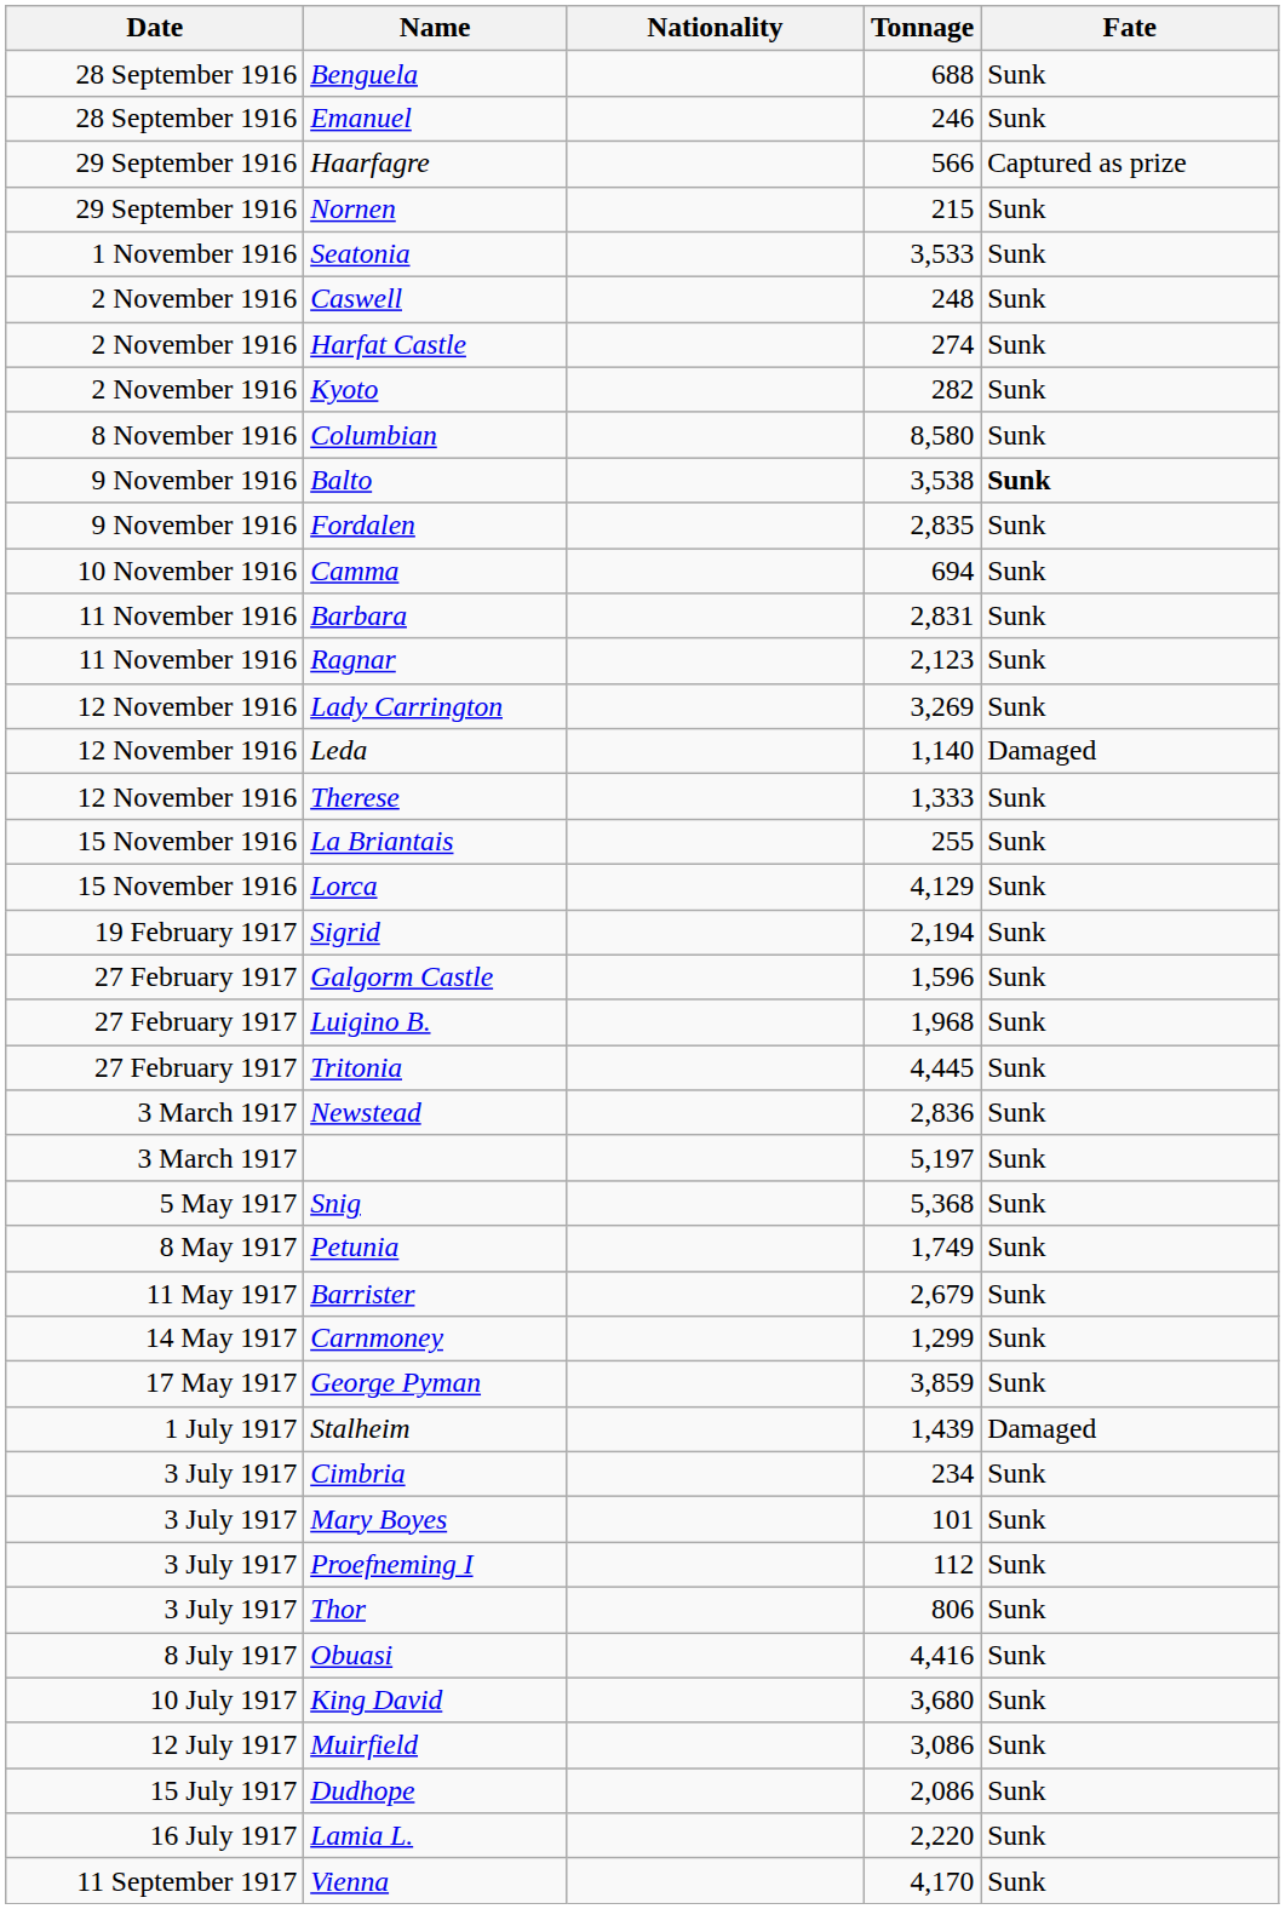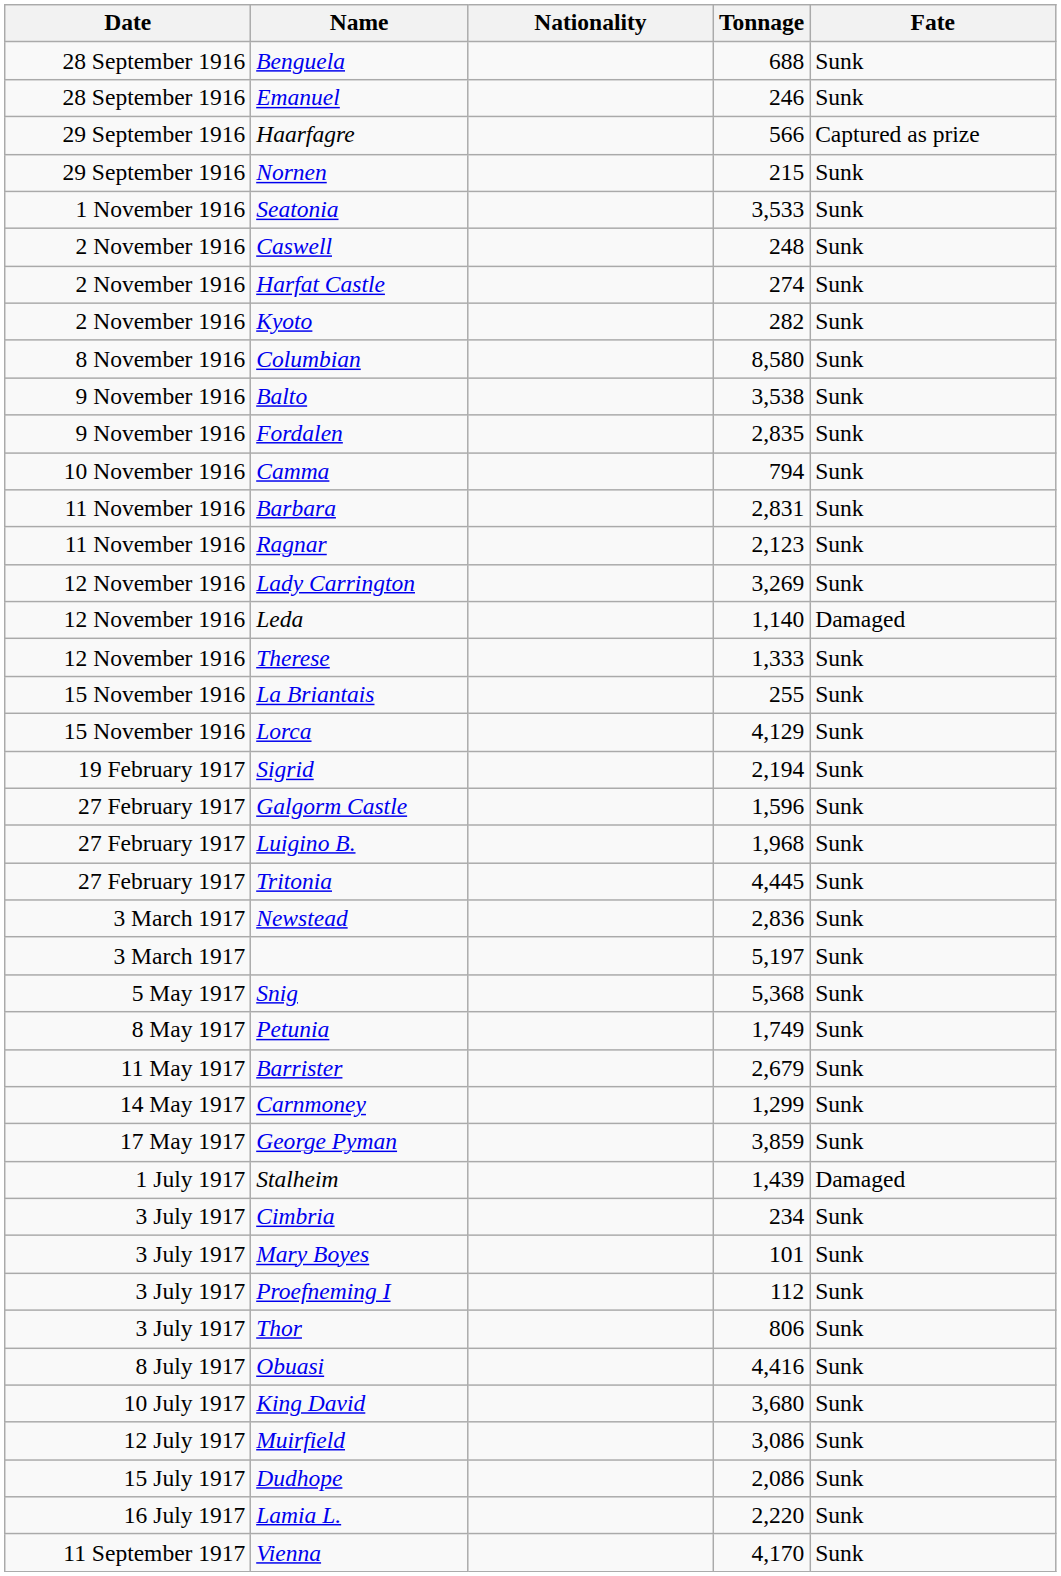Balto | Fate: bold -> normal
Camma | Tonnage: 694 -> 794
